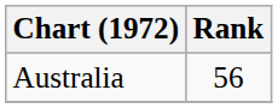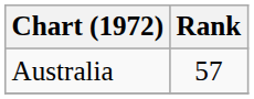Australia | Rank: 56 -> 57
